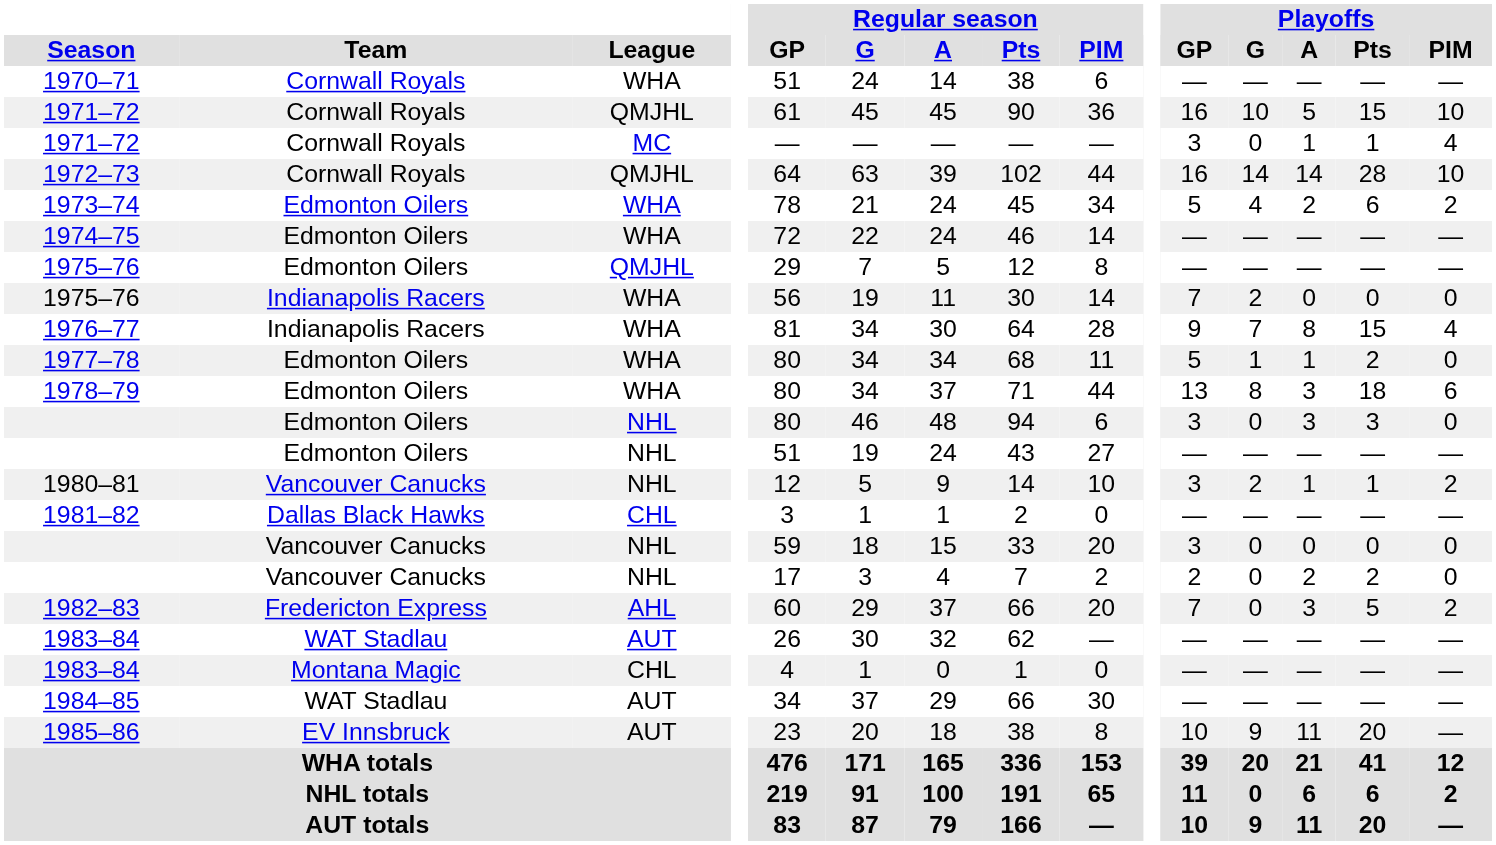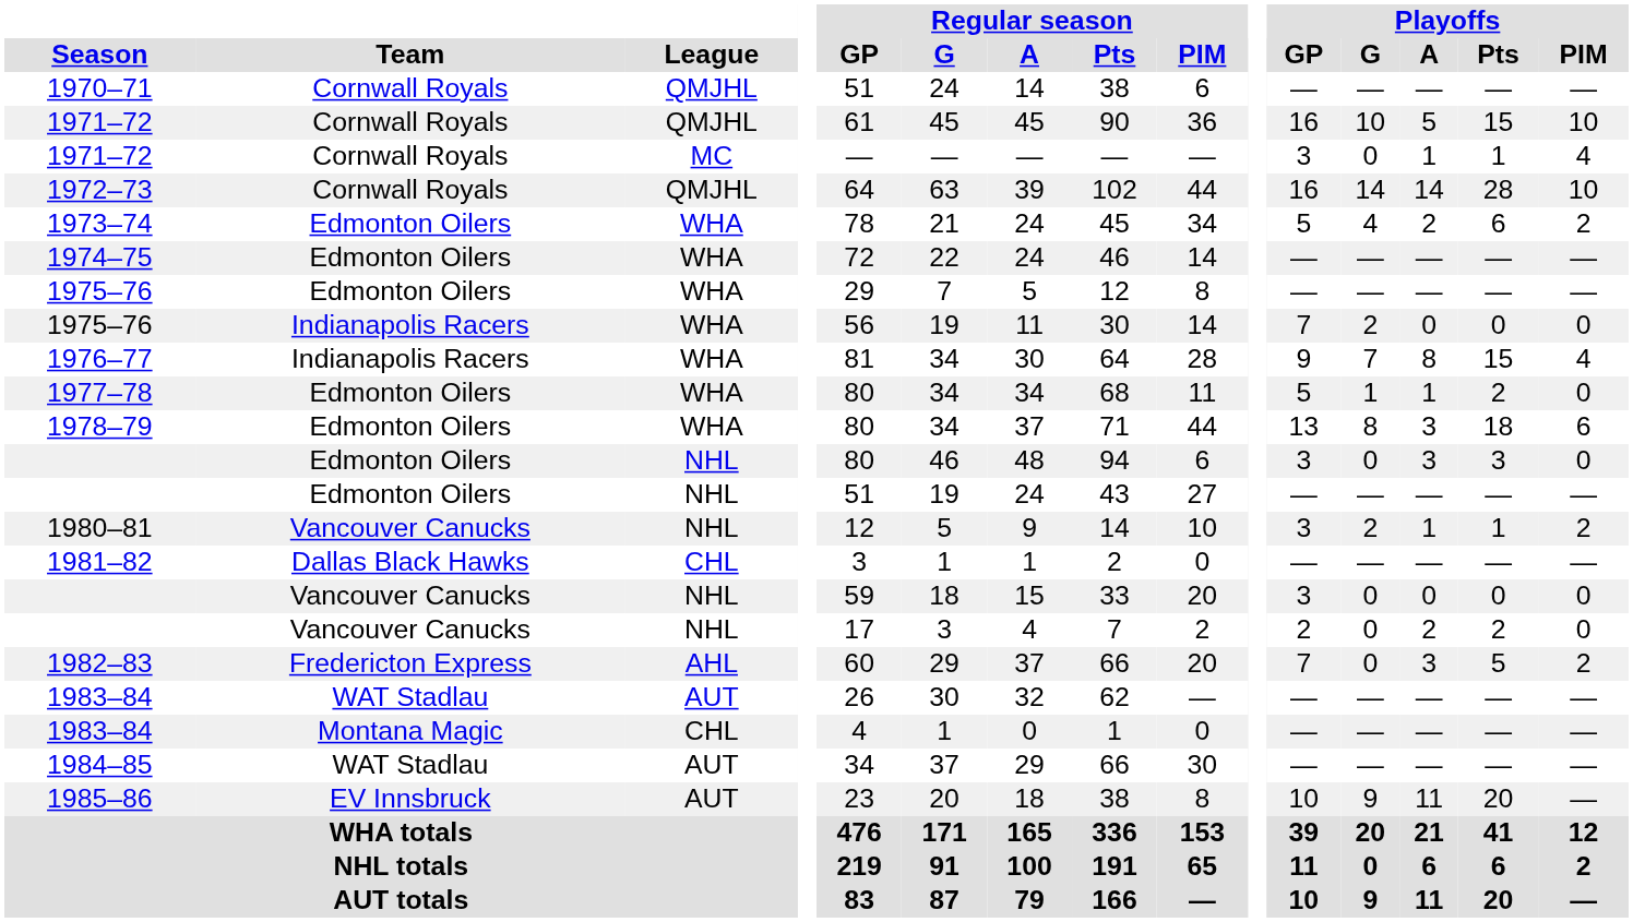1970–71 | League: WHA -> QMJHL
1975–76 / Edmonton Oilers | League: QMJHL -> WHA
